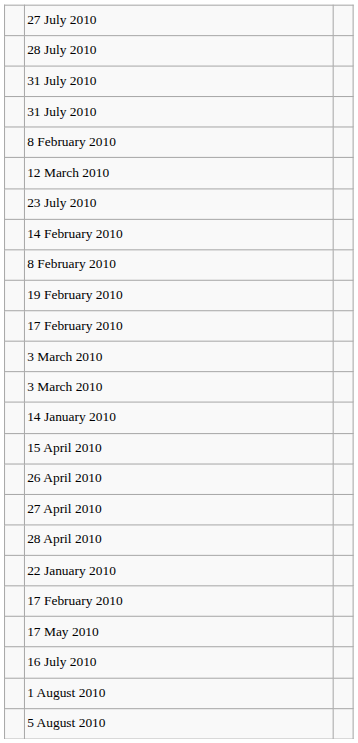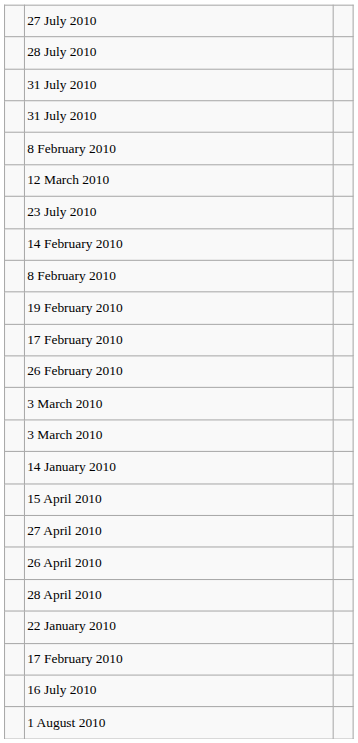+ row: 26 February 2010
rows swapped: 26 April 2010 <-> 27 April 2010
- row: 17 May 2010
- row: 5 August 2010
